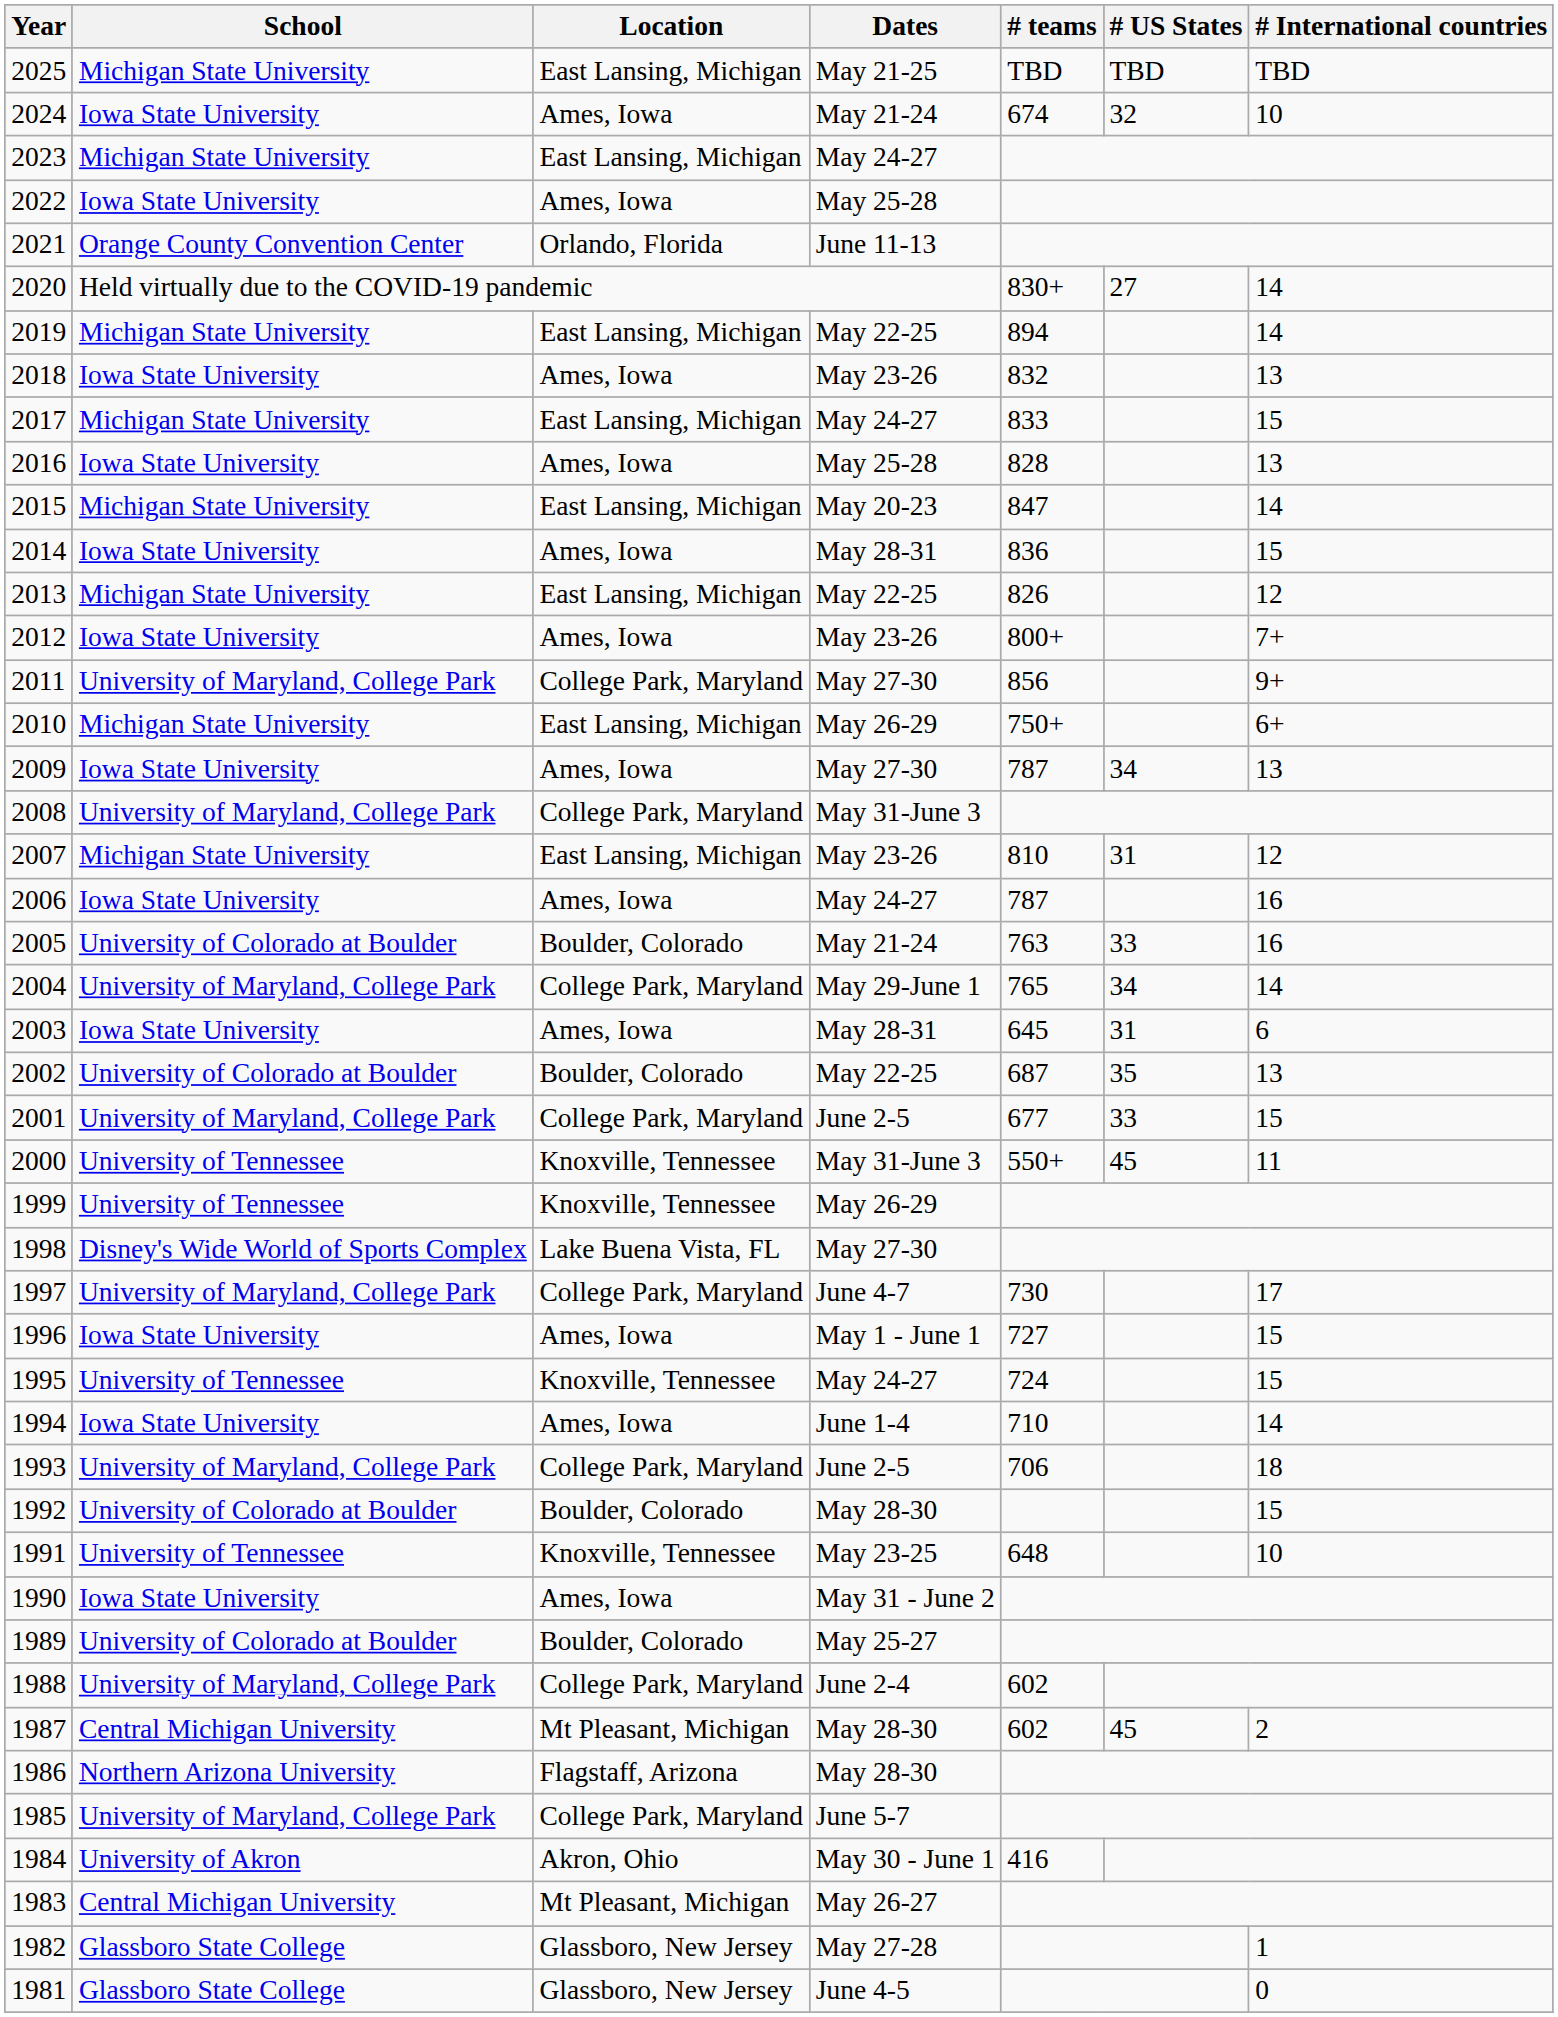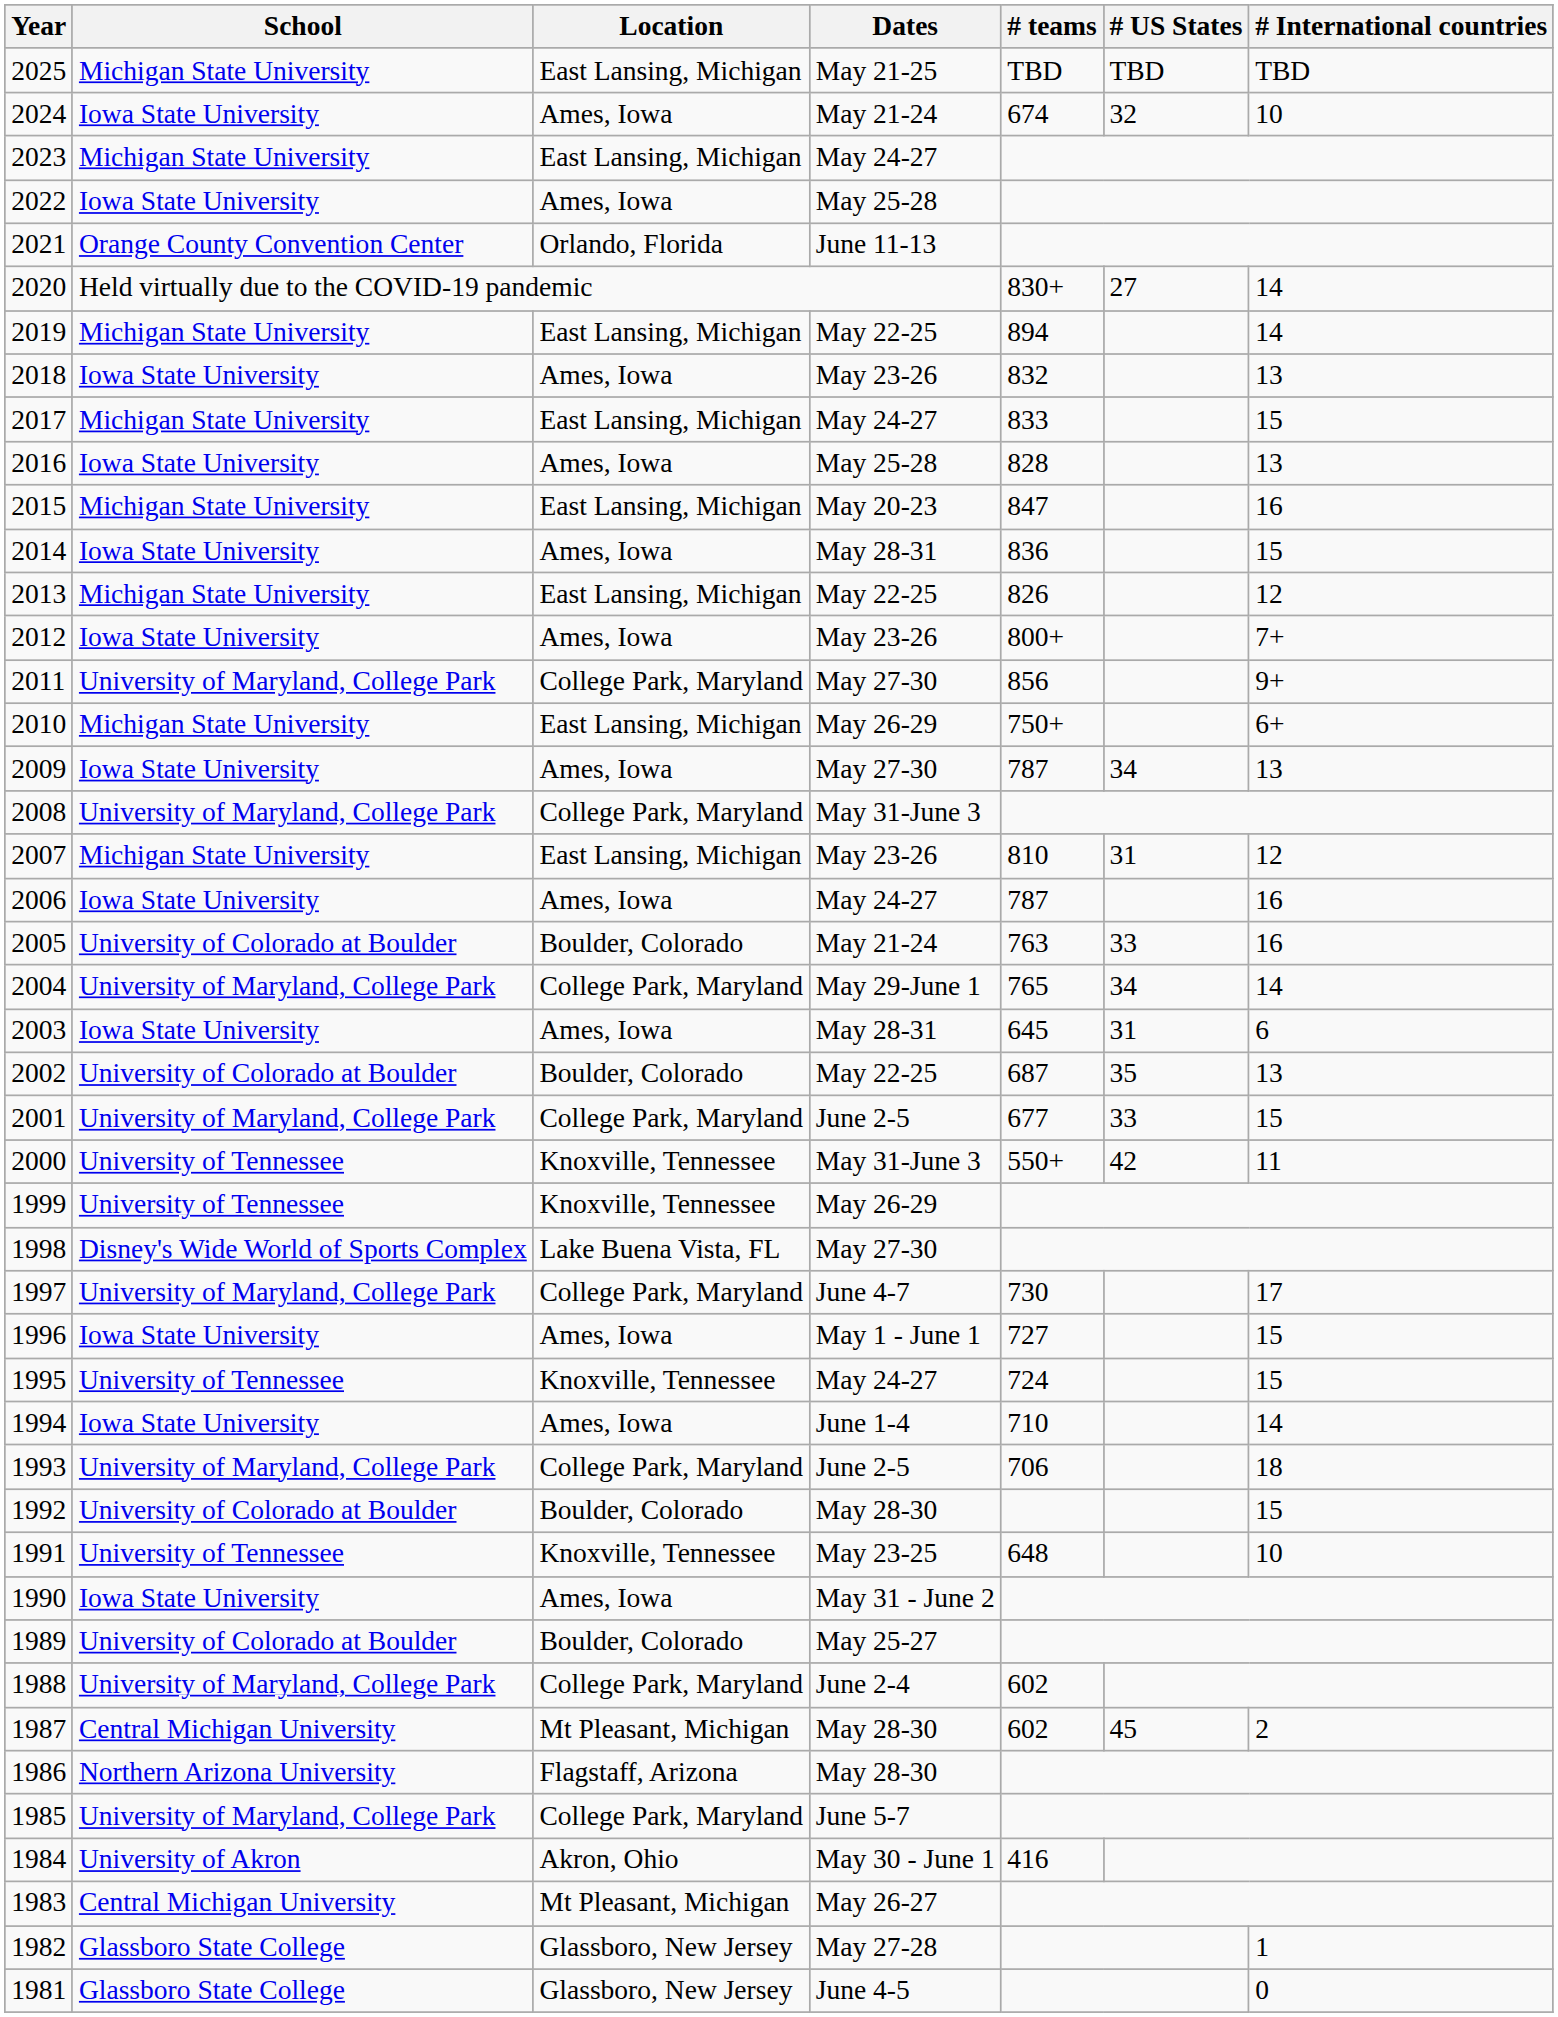2015 | # International countries: 14 -> 16
2000 | # US States: 45 -> 42
